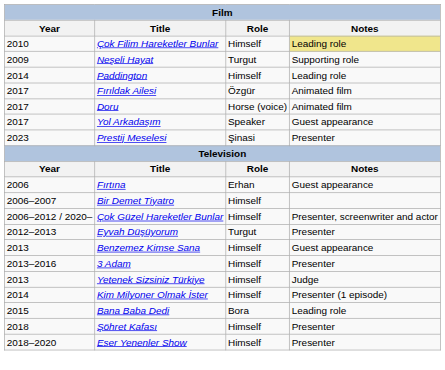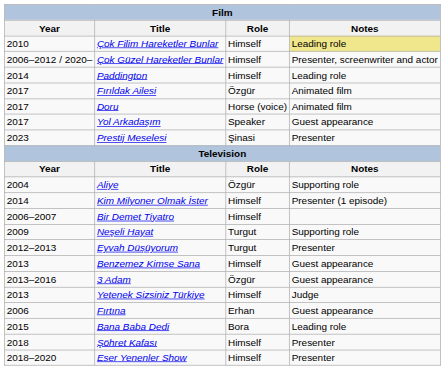rows swapped: Neşeli Hayat <-> Çok Güzel Hareketler Bunlar
+ row: 2004 | Aliye | Özgür | Supporting role
rows swapped: Fırtına <-> Kim Milyoner Olmak İster
3 Adam | Role: Himself -> Özgür
3 Adam | Notes: Presenter -> Guest appearance
